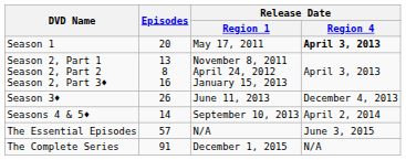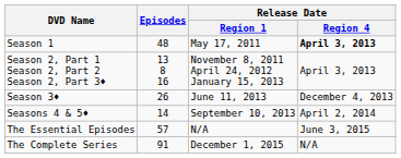Season 1 | Episodes: 20 -> 48
